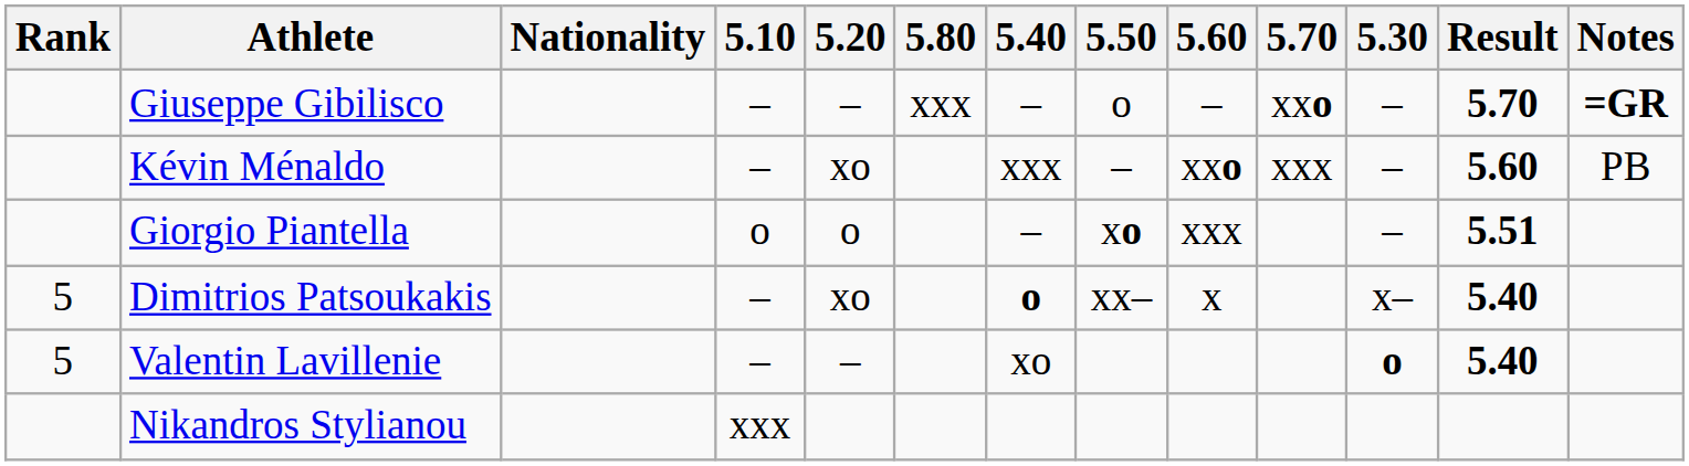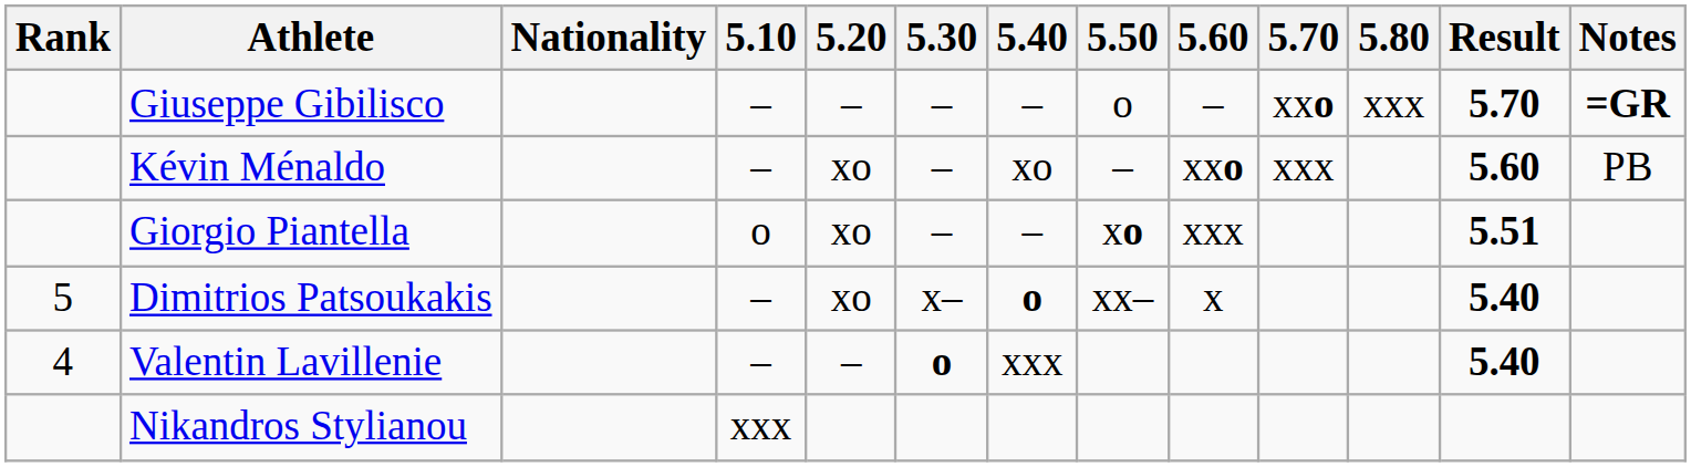columns swapped: 5.30 <-> 5.80
Kévin Ménaldo | 5.40: xxx -> xo
Giorgio Piantella | 5.20: o -> xo
Valentin Lavillenie | Rank: 5 -> 4
Valentin Lavillenie | 5.40: xo -> xxx
